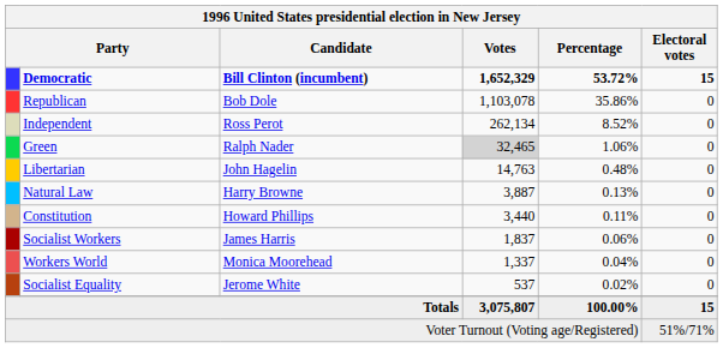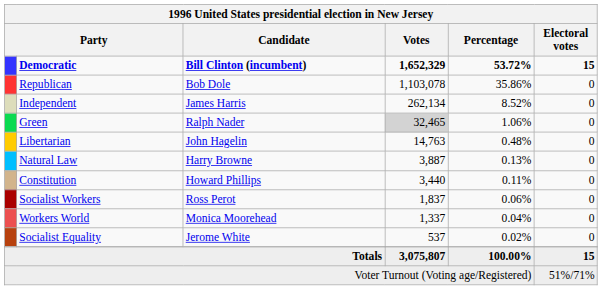Independent | Candidate: Ross Perot -> James Harris
Socialist Workers | Candidate: James Harris -> Ross Perot
